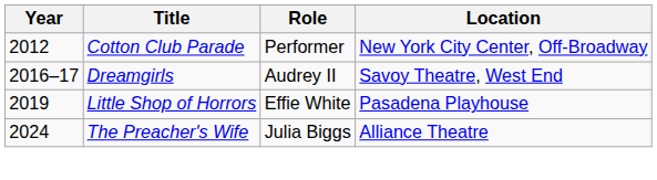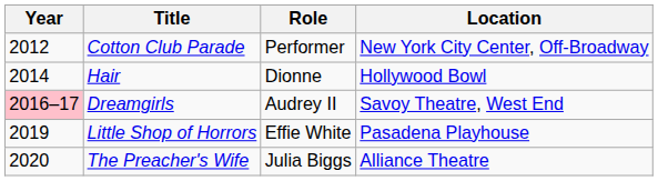+ row: 2014 | Hair | Dionne | Hollywood Bowl
Dreamgirls | Year: no background -> pink background
The Preacher's Wife | Year: 2024 -> 2020
